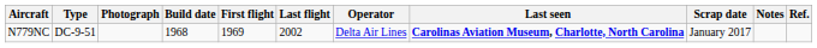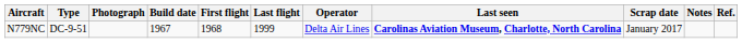N779NC | Build date: 1968 -> 1967
N779NC | First flight: 1969 -> 1968
N779NC | Last flight: 2002 -> 1999
